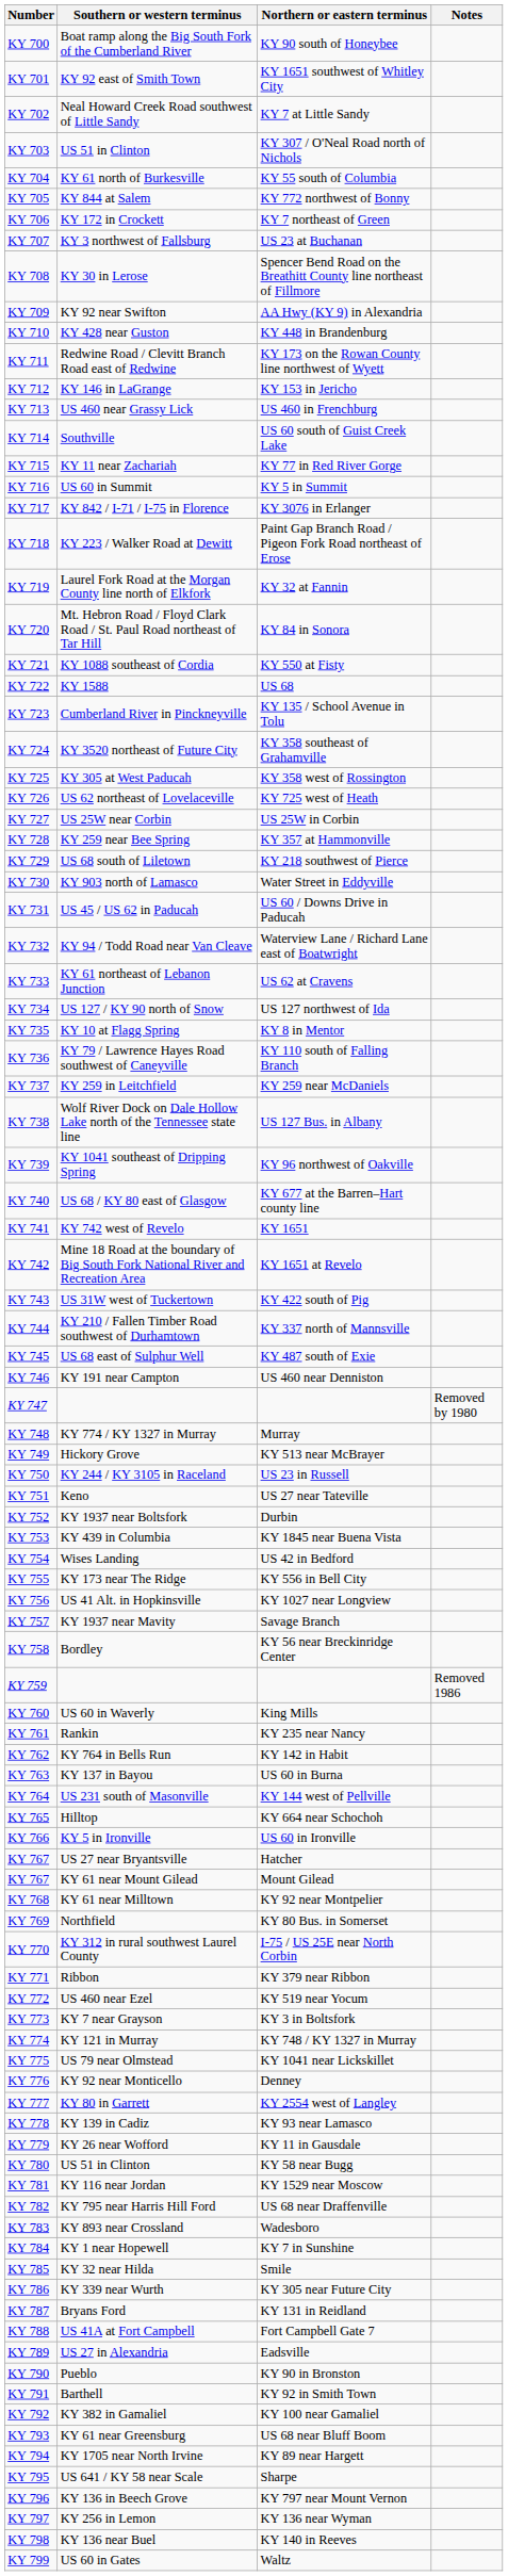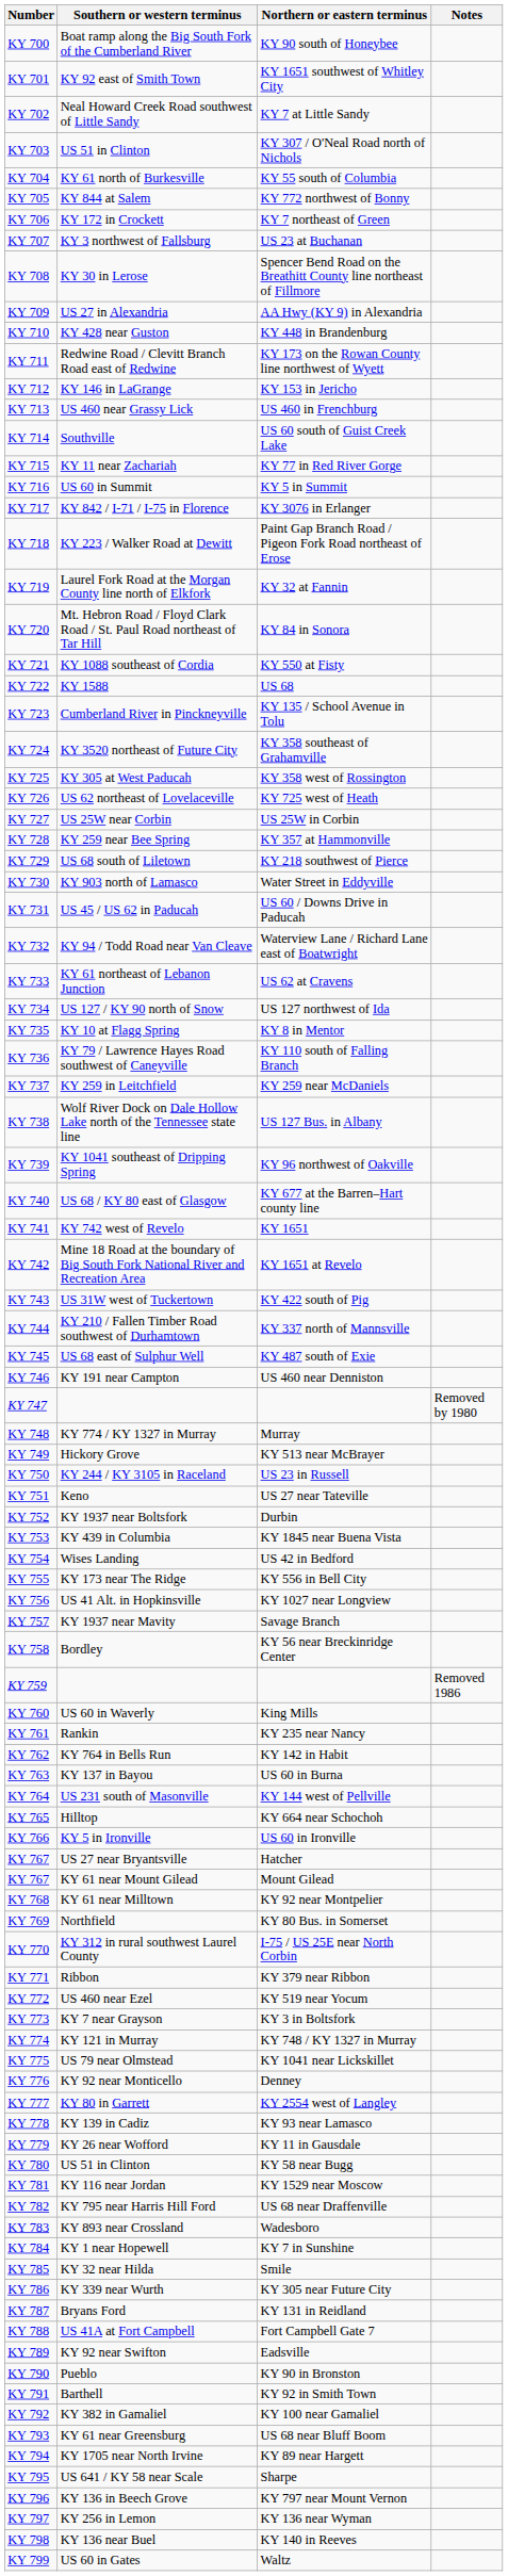KY 709 | Southern or western terminus: KY 92 near Swifton -> US 27 in Alexandria
KY 789 | Southern or western terminus: US 27 in Alexandria -> KY 92 near Swifton
